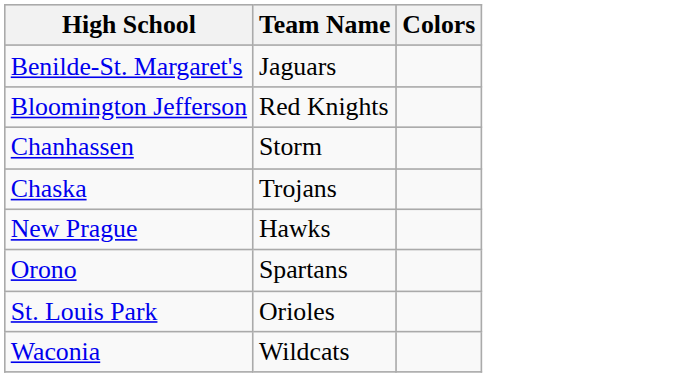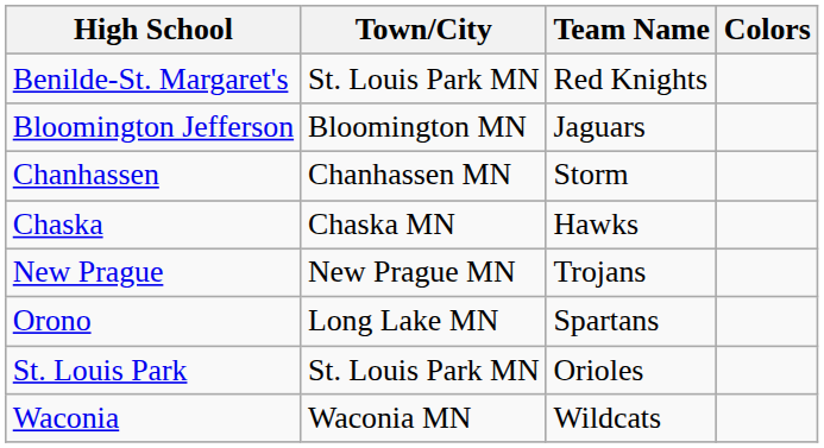+ column: Town/City | St. Louis Park MN | Bloomington MN | Chanhassen MN | Chaska MN | New Prague MN | Long Lake MN | St. Louis Park MN | Waconia MN
Benilde-St. Margaret's | Team Name: Jaguars -> Red Knights
Bloomington Jefferson | Team Name: Red Knights -> Jaguars
Chaska | Team Name: Trojans -> Hawks
New Prague | Team Name: Hawks -> Trojans
